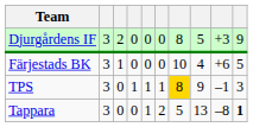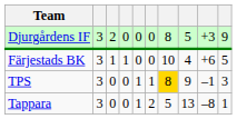Färjestads BK | column 4: 0 -> 1
TPS | column 4: 1 -> 0
Tappara | column 10: bold -> normal
